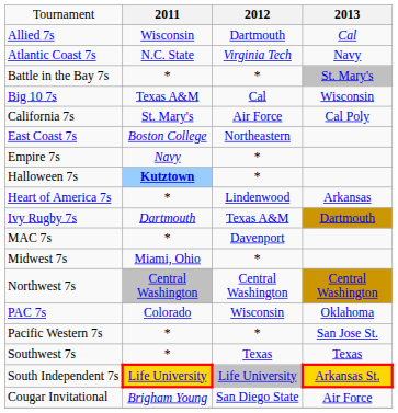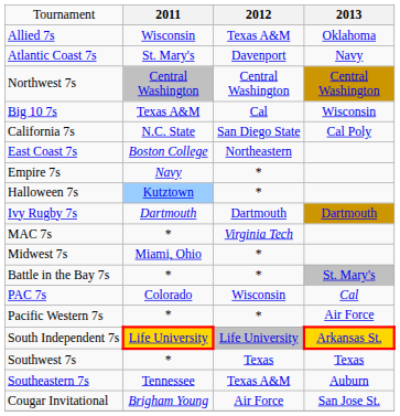Allied 7s | column 3: Dartmouth -> Texas A&M
Allied 7s | column 4: Cal -> Oklahoma
Atlantic Coast 7s | column 2: N.C. State -> St. Mary's
Atlantic Coast 7s | column 3: Virginia Tech -> Davenport
rows swapped: Battle in the Bay 7s <-> Northwest 7s
California 7s | column 2: St. Mary's -> N.C. State
California 7s | column 3: Air Force -> San Diego State
Halloween 7s | column 2: bold -> normal
- row: Heart of America 7s | * | Lindenwood | Arkansas
Ivy Rugby 7s | column 3: Texas A&M -> Dartmouth
MAC 7s | column 3: Davenport -> Virginia Tech
PAC 7s | column 4: Oklahoma -> Cal
Pacific Western 7s | column 4: San Jose St. -> Air Force
rows swapped: South Independent 7s <-> Southwest 7s
+ row: Southeastern 7s | Tennessee | Texas A&M | Auburn
Cougar Invitational | column 3: San Diego State -> Air Force
Cougar Invitational | column 4: Air Force -> San Jose St.
